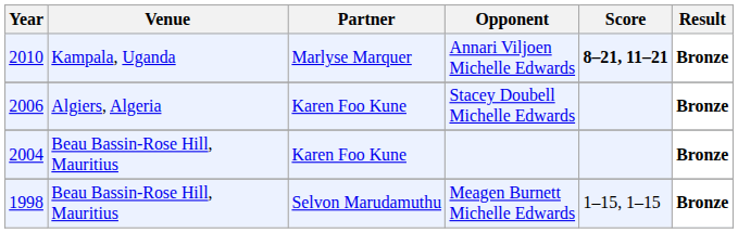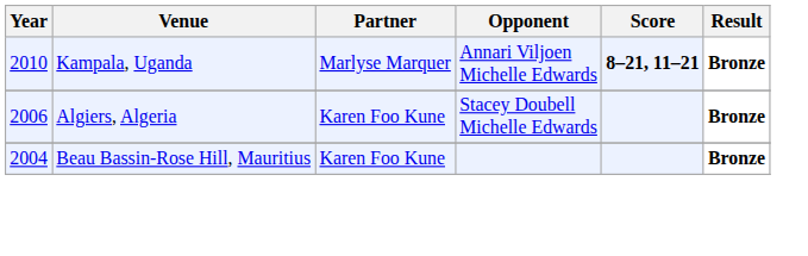- row: 1998 | Beau Bassin-Rose Hill, Mauritius | Selvon Marudamuthu | Meagen Burnett Michelle Edwards | 1–15, 1–15 | Bronze
